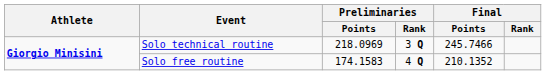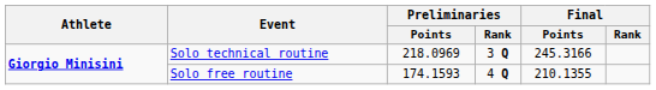Solo technical routine | Final / Points: 245.7466 -> 245.3166
Solo free routine | Preliminaries / Points: 174.1583 -> 174.1593
Solo free routine | Final / Points: 210.1352 -> 210.1355
